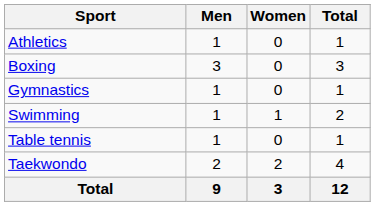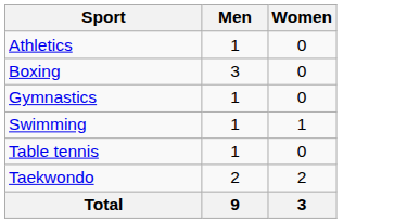- column: Total | 1 | 3 | 1 | 2 | 1 | 4 | 12
